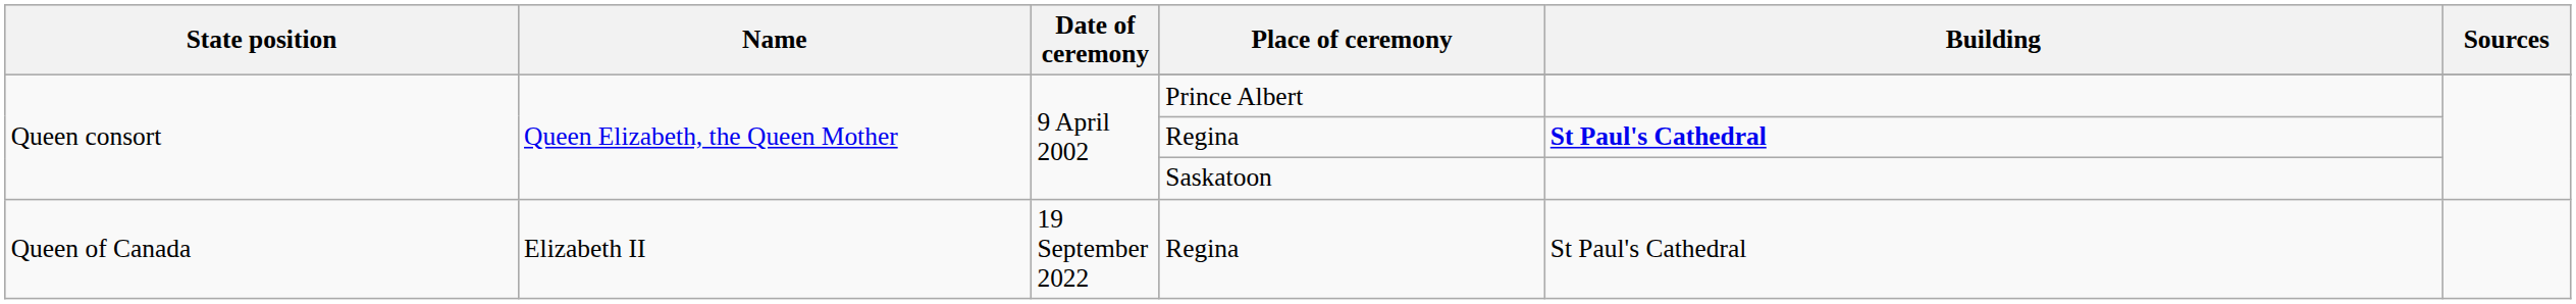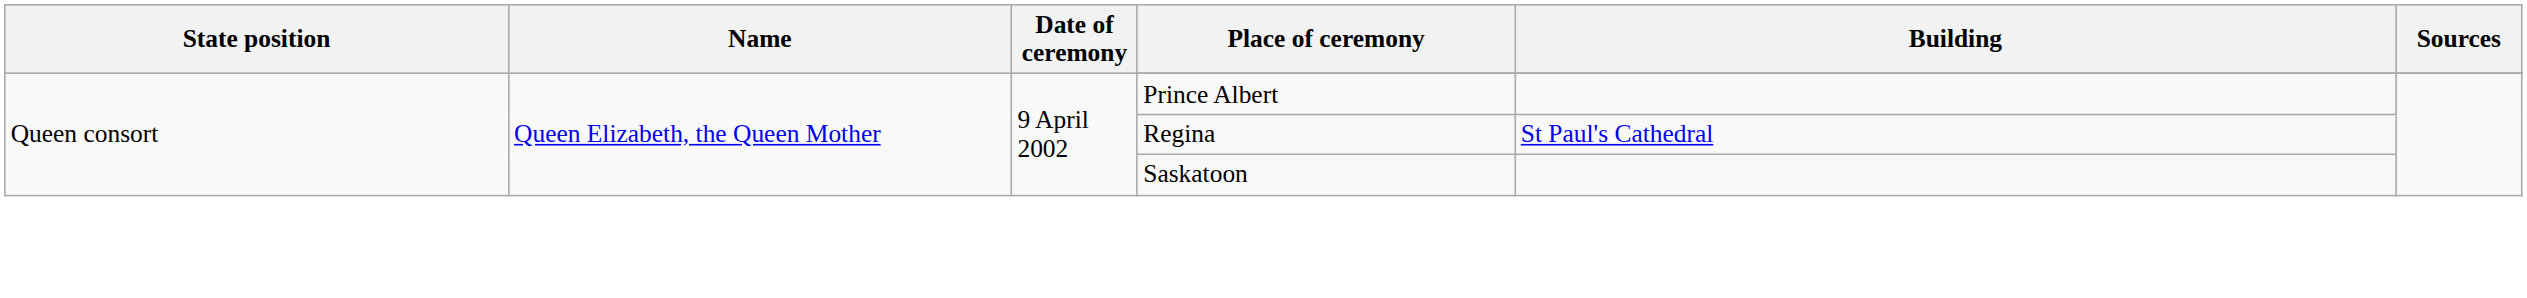Queen consort / Regina | Building: bold -> normal
- row: Queen of Canada | Elizabeth II | 19 September 2022 | Regina | St Paul's Cathedral
